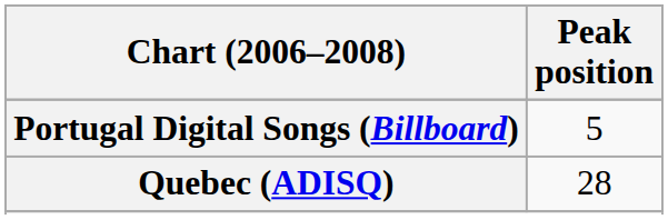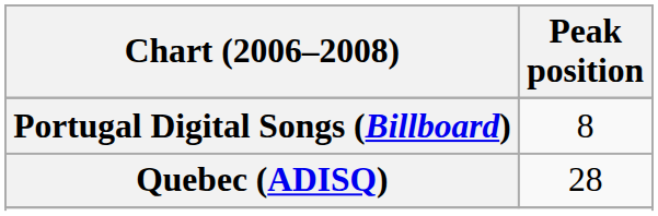Portugal Digital Songs (Billboard) | Peak position: 5 -> 8
